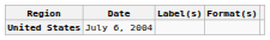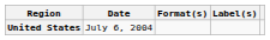columns swapped: Format(s) <-> Label(s)
